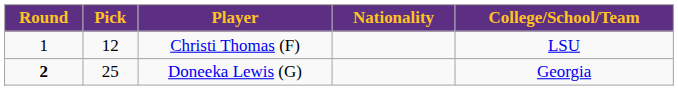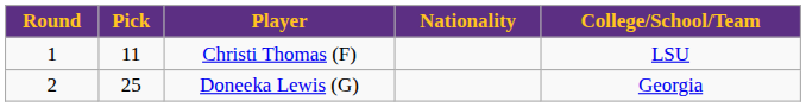Christi Thomas (F) | Pick: 12 -> 11
Doneeka Lewis (G) | Round: bold -> normal
